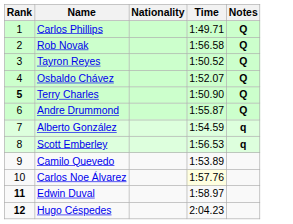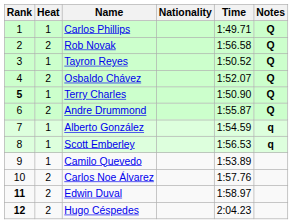+ column: Heat | 1 | 2 | 1 | 2 | 1 | 2 | 1 | 1 | 1 | 2 | 2 | 2
Carlos Noe Álvarez | Time: lightyellow background -> no background
